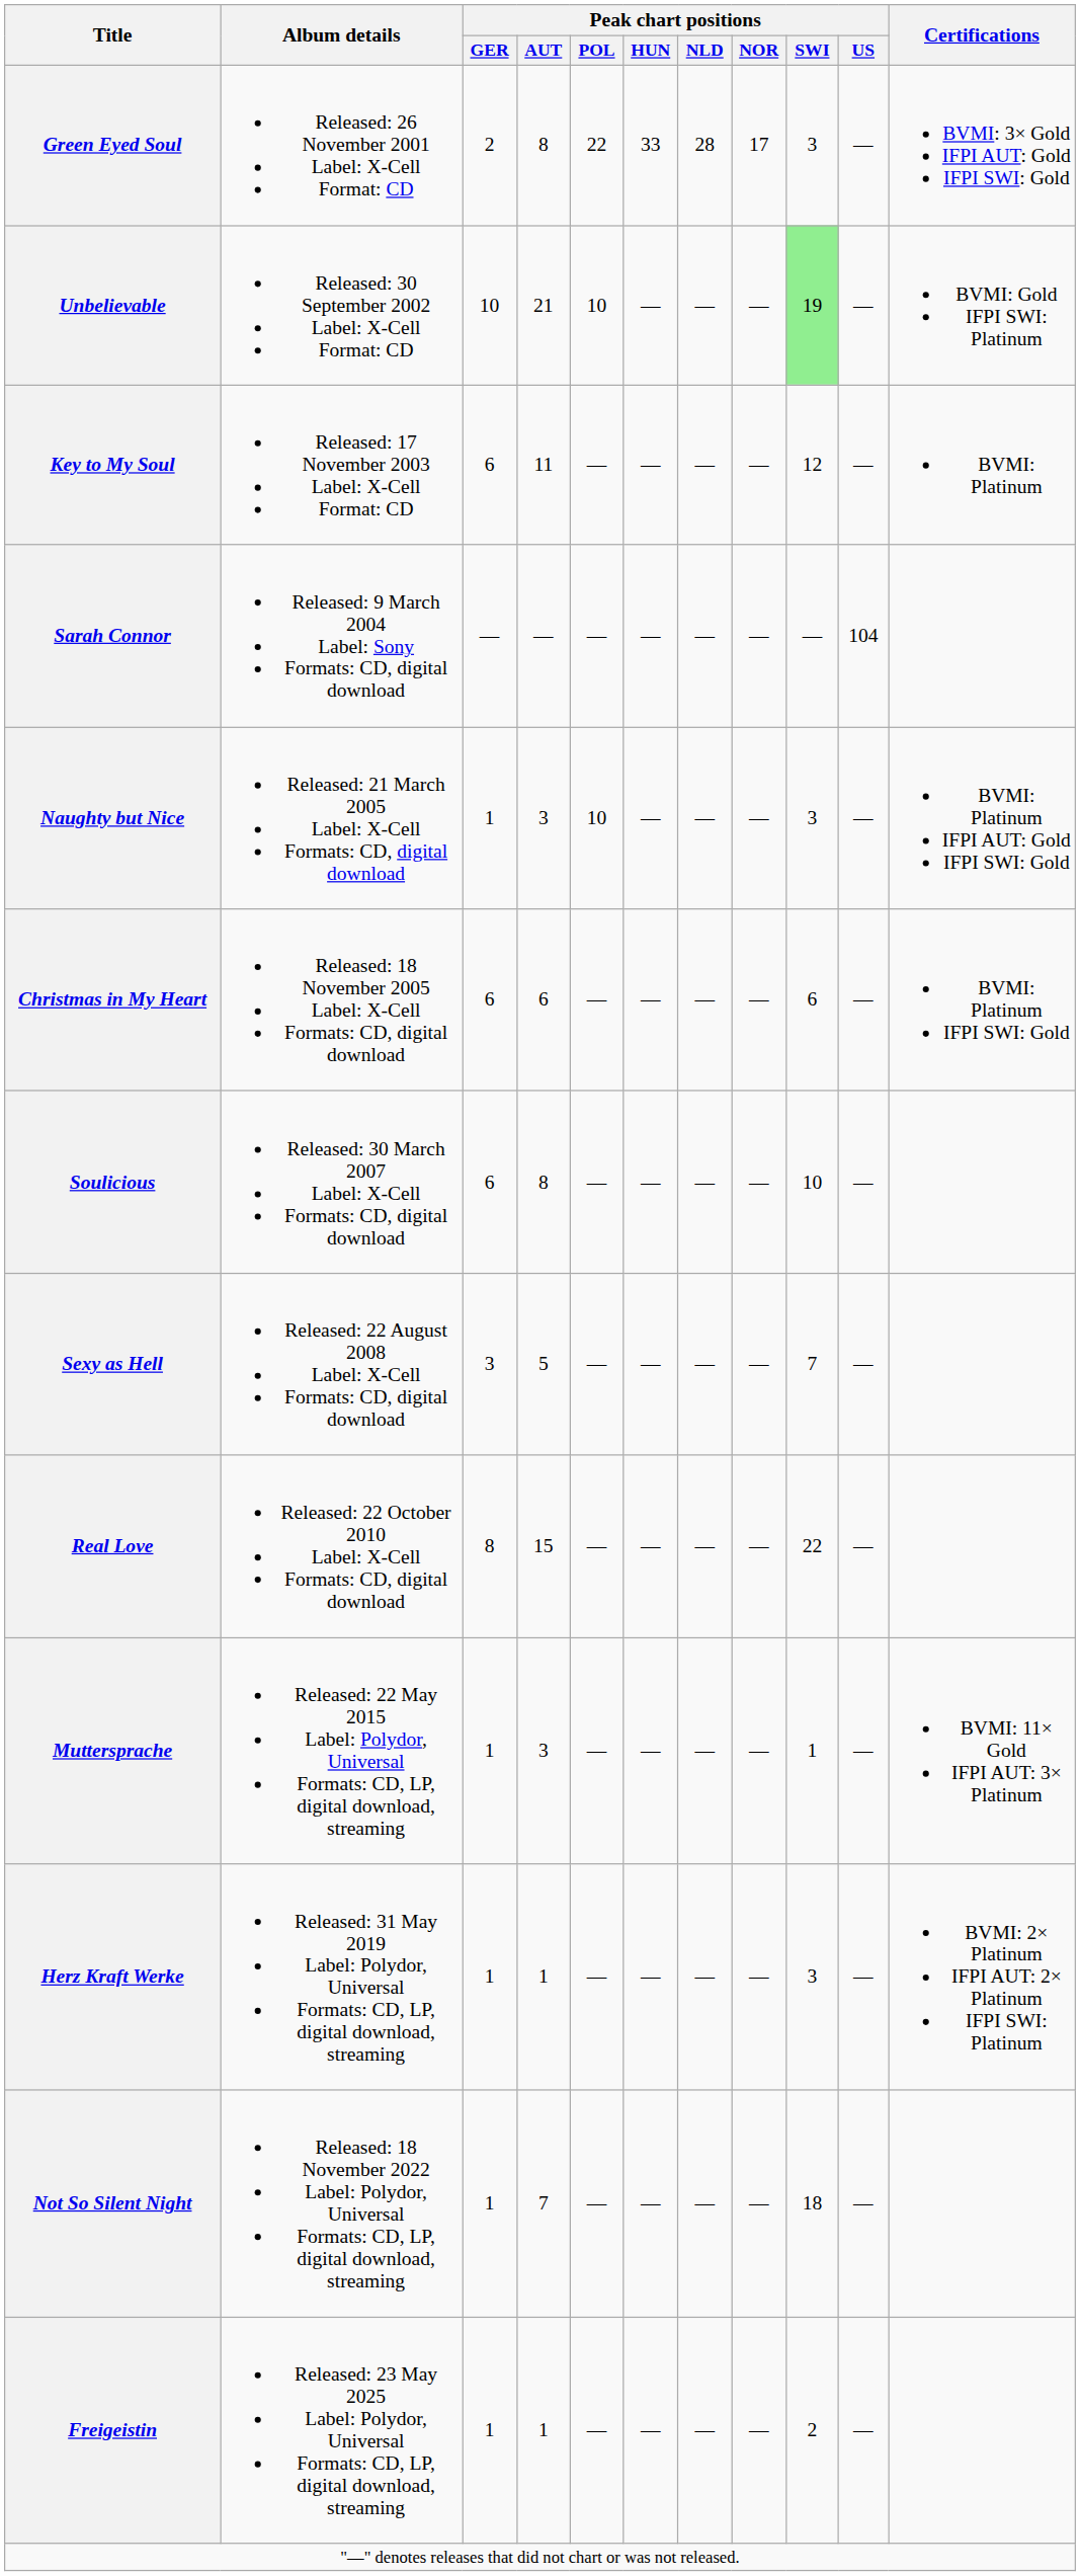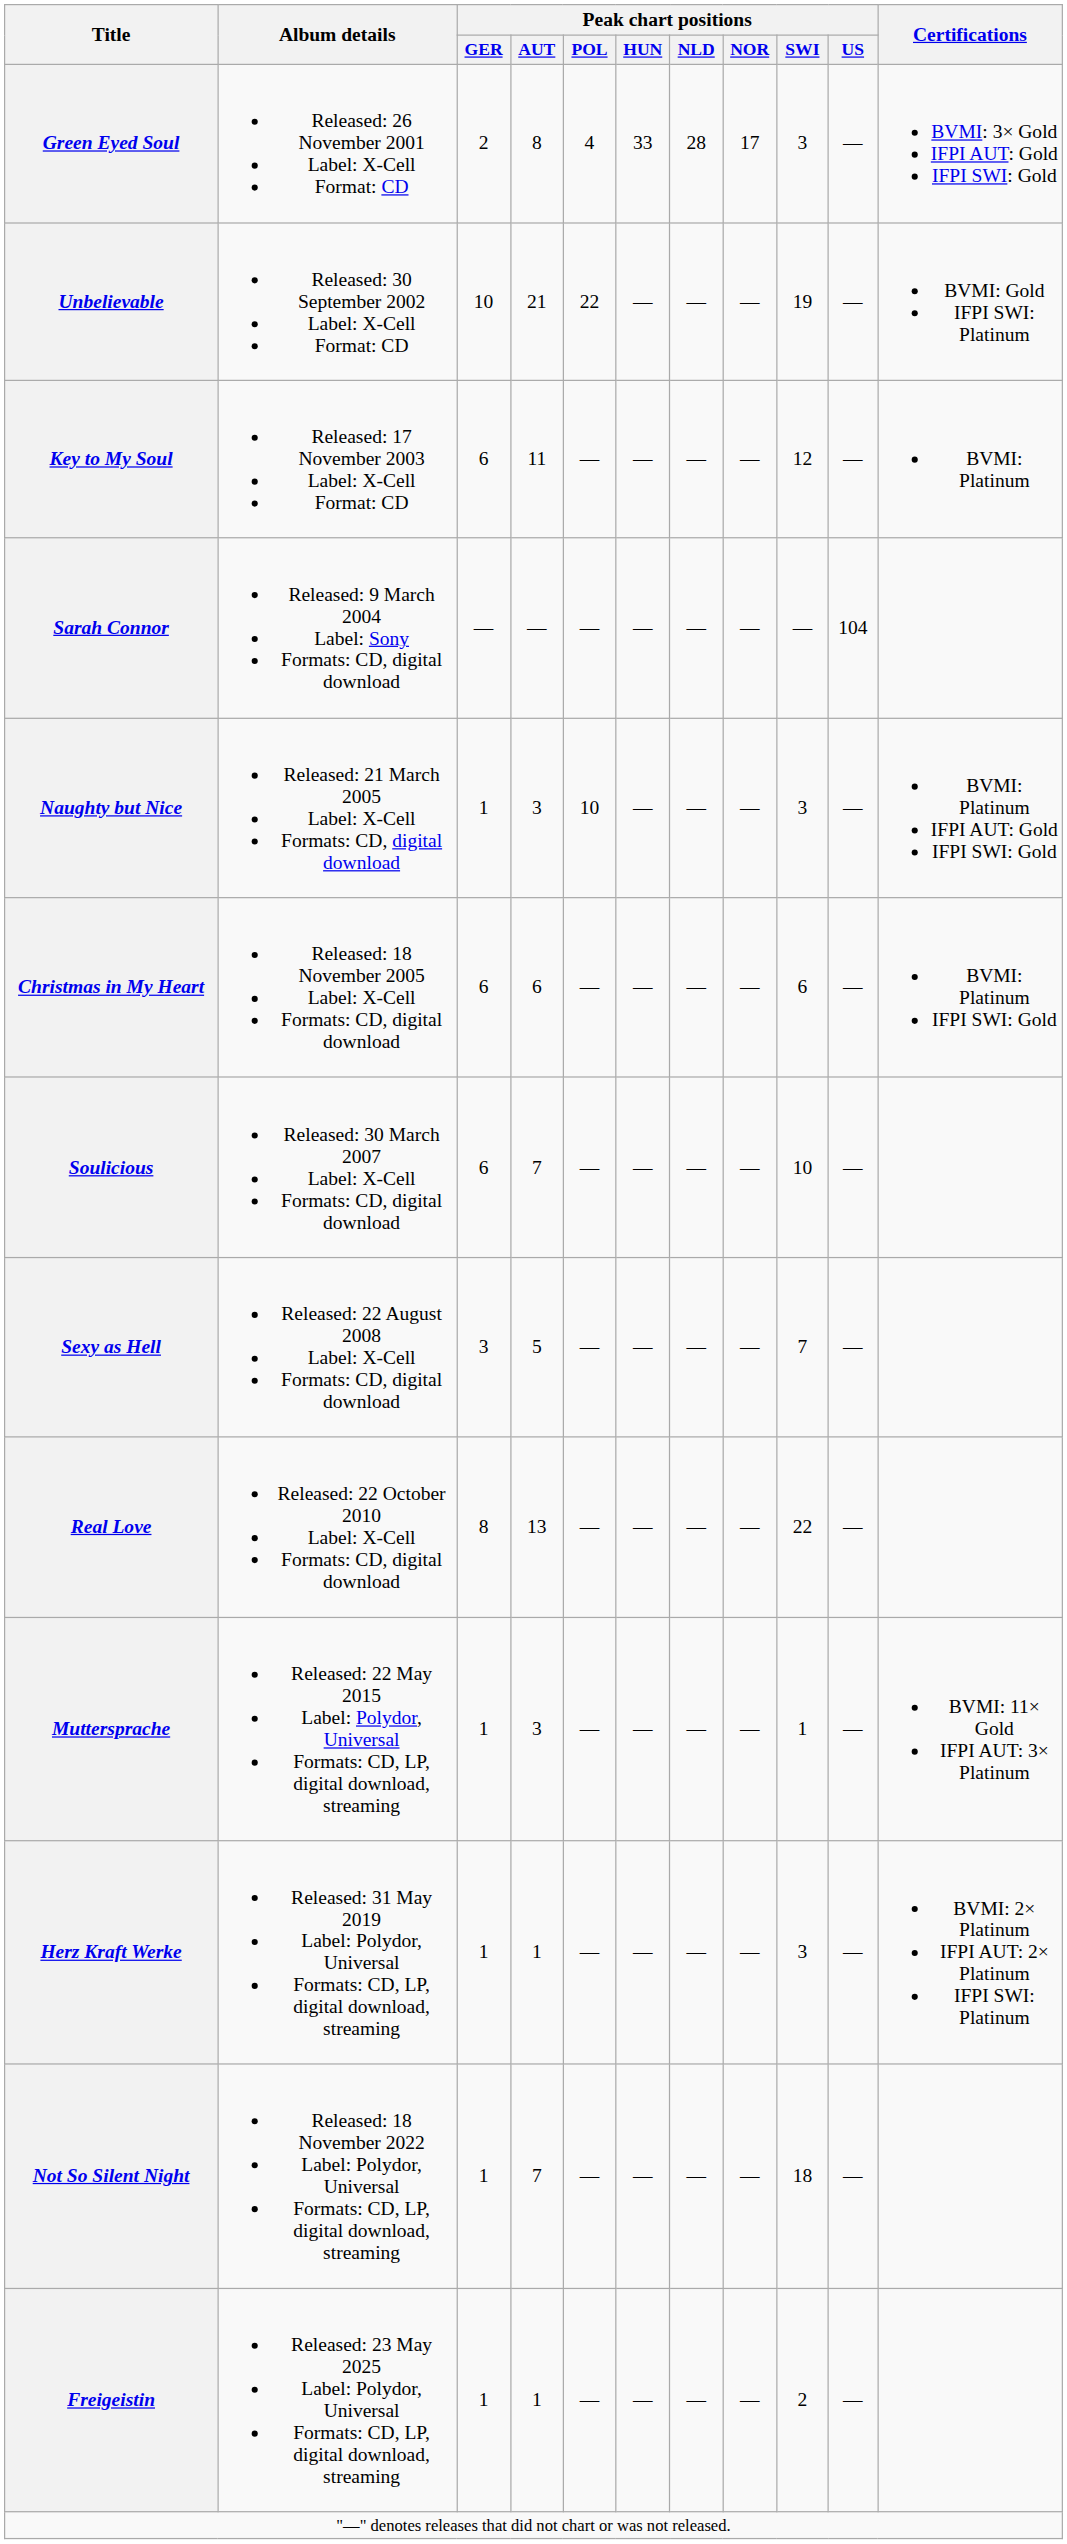Green Eyed Soul | Peak chart positions / POL: 22 -> 4
Unbelievable | Peak chart positions / POL: 10 -> 22
Unbelievable | Peak chart positions / SWI: lightgreen background -> no background
Soulicious | Peak chart positions / AUT: 8 -> 7
Real Love | Peak chart positions / AUT: 15 -> 13
